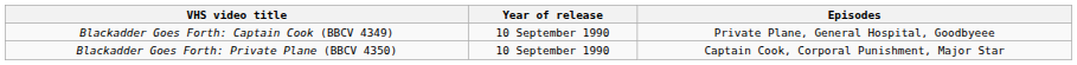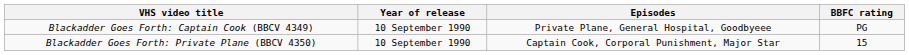+ column: BBFC rating | PG | 15
